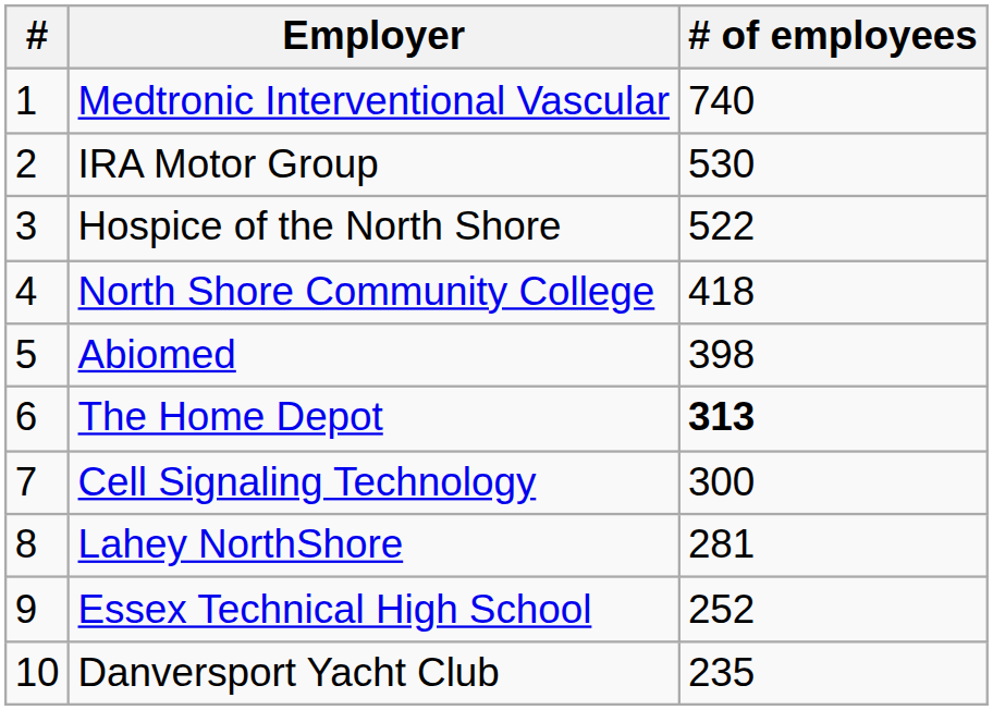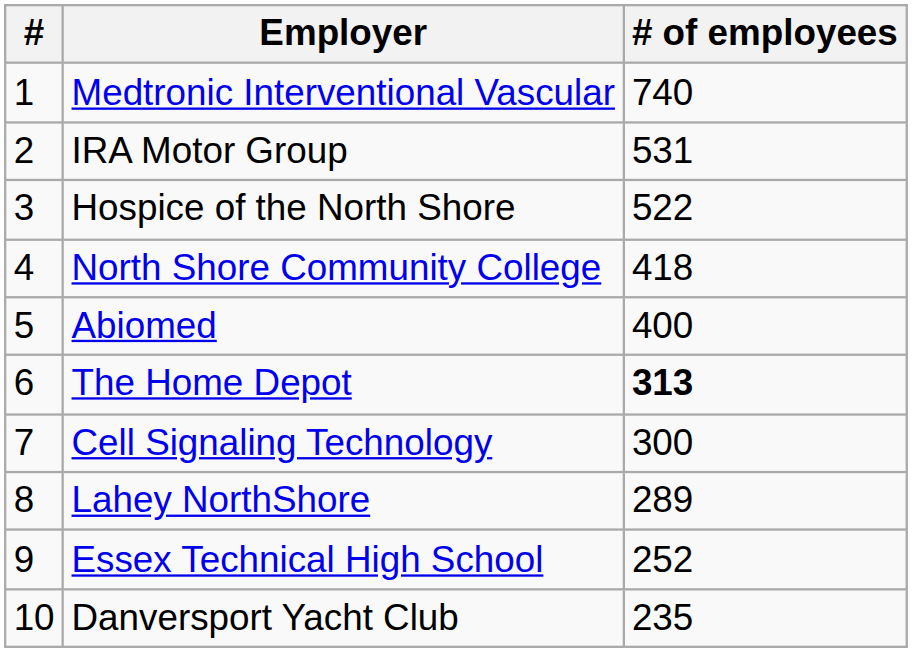IRA Motor Group | # of employees: 530 -> 531
Abiomed | # of employees: 398 -> 400
Lahey NorthShore | # of employees: 281 -> 289
